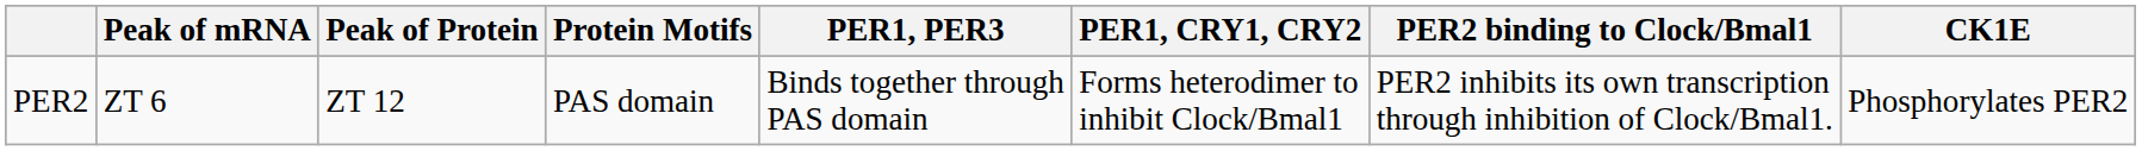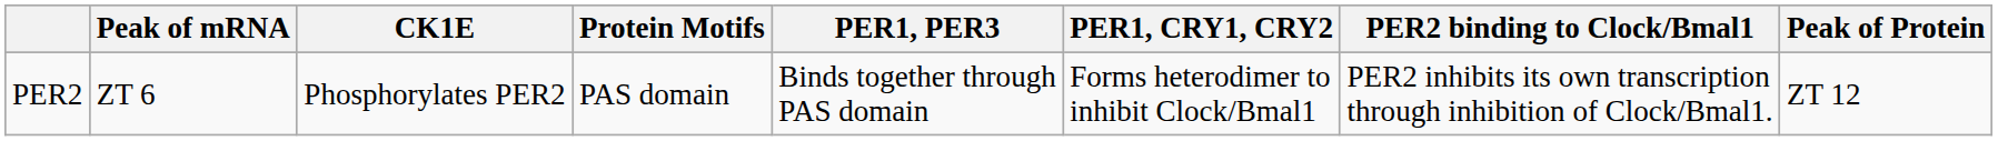columns swapped: Peak of Protein <-> CK1E
